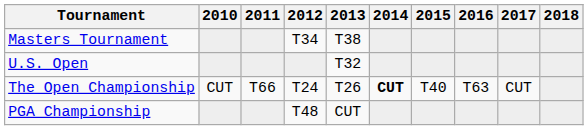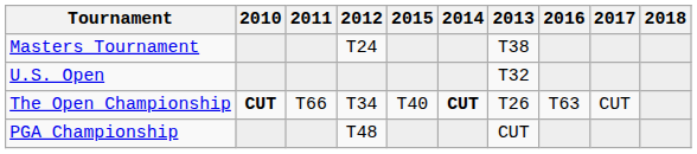columns swapped: 2013 <-> 2015
Masters Tournament | 2012: T34 -> T24
The Open Championship | 2010: normal -> bold
The Open Championship | 2012: T24 -> T34
